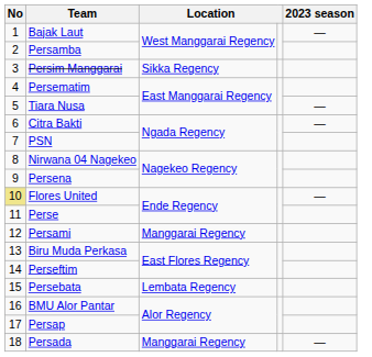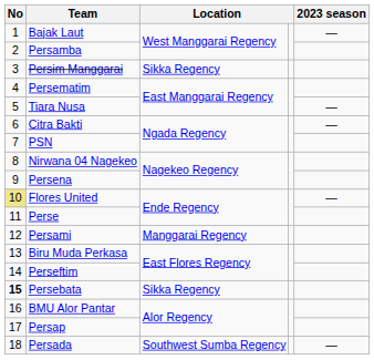Persebata | No: normal -> bold
Persebata | column 3: Lembata Regency -> Sikka Regency
Persada | column 3: Manggarai Regency -> Southwest Sumba Regency
